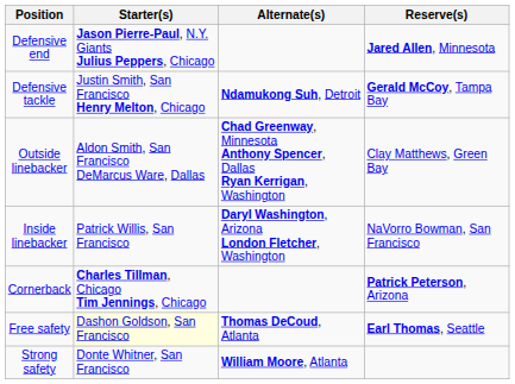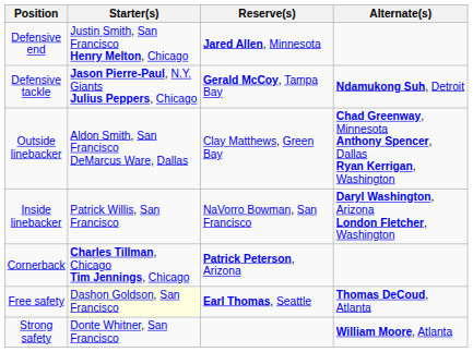columns swapped: Reserve(s) <-> Alternate(s)
Defensive end | Starter(s): Jason Pierre-Paul, N.Y. Giants Julius Peppers, Chicago -> Justin Smith, San Francisco Henry Melton, Chicago
Defensive tackle | Starter(s): Justin Smith, San Francisco Henry Melton, Chicago -> Jason Pierre-Paul, N.Y. Giants Julius Peppers, Chicago
